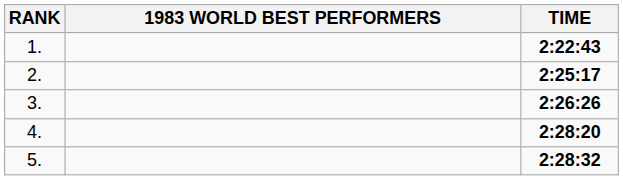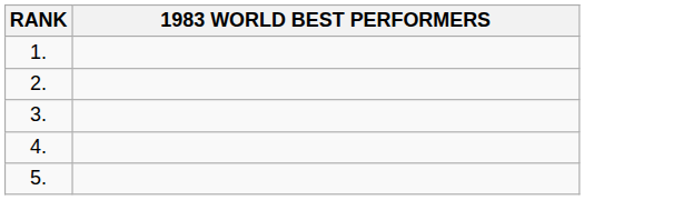- column: TIME | 2:22:43 | 2:25:17 | 2:26:26 | 2:28:20 | 2:28:32
